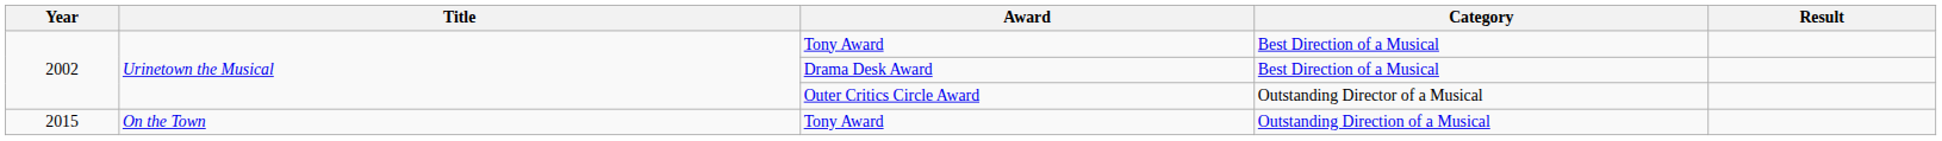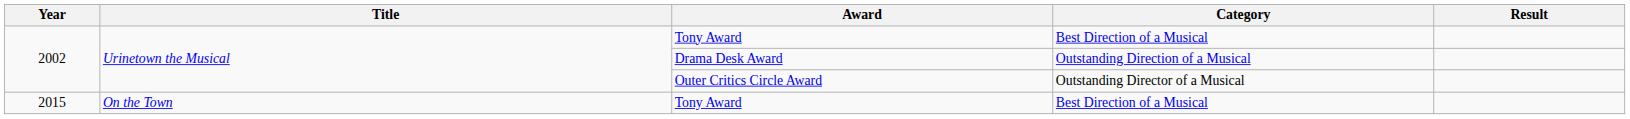Drama Desk Award | Category: Best Direction of a Musical -> Outstanding Direction of a Musical
2015 / Tony Award | Category: Outstanding Direction of a Musical -> Best Direction of a Musical
